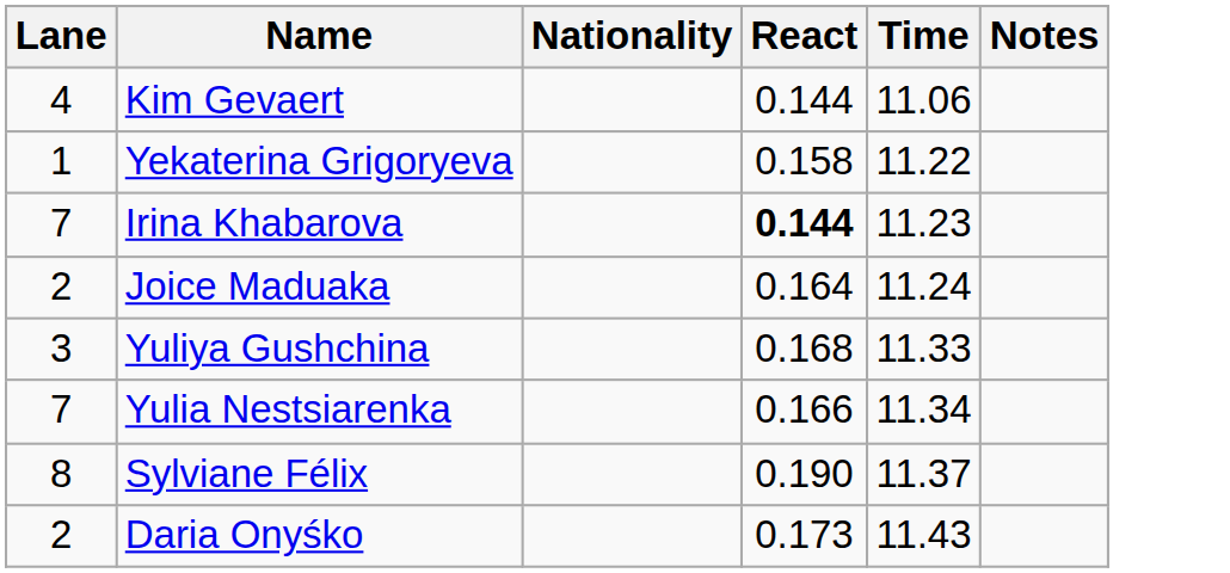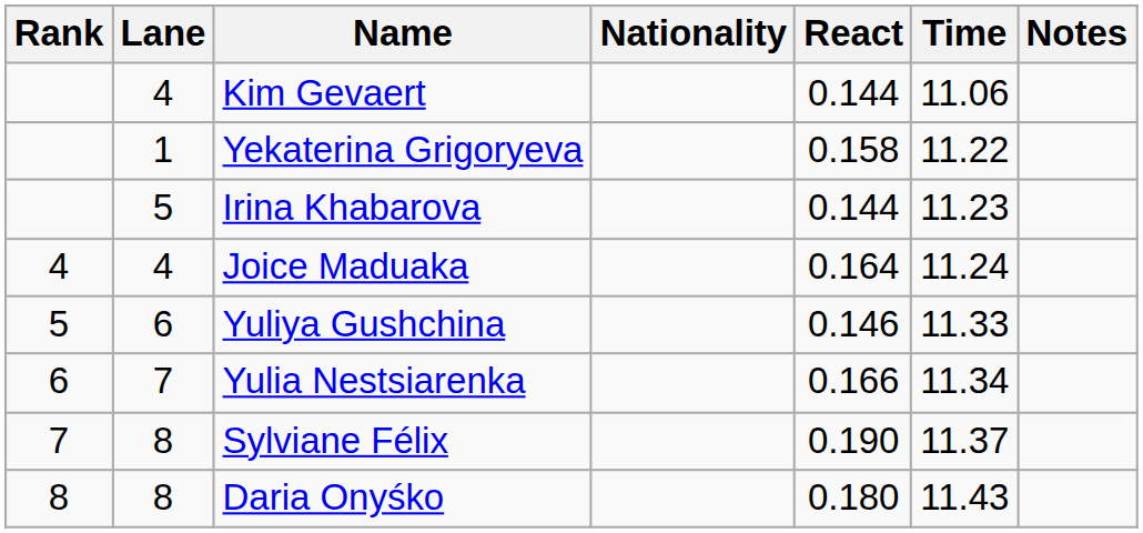+ column: Rank | 4 | 5 | 6 | 7 | 8
Irina Khabarova | Lane: 7 -> 5
Irina Khabarova | React: bold -> normal
Joice Maduaka | Lane: 2 -> 4
Yuliya Gushchina | Lane: 3 -> 6
Yuliya Gushchina | React: 0.168 -> 0.146
Daria Onyśko | Lane: 2 -> 8
Daria Onyśko | React: 0.173 -> 0.180
